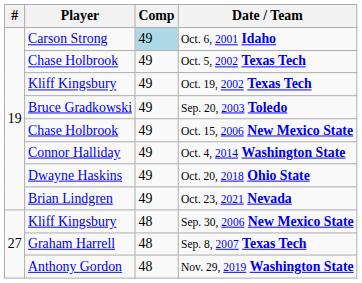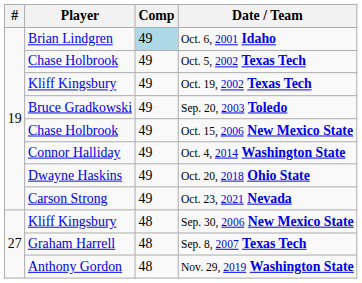Oct. 6, 2001 Idaho | Player: Carson Strong -> Brian Lindgren
Oct. 23, 2021 Nevada | Player: Brian Lindgren -> Carson Strong
